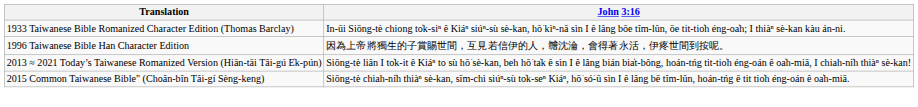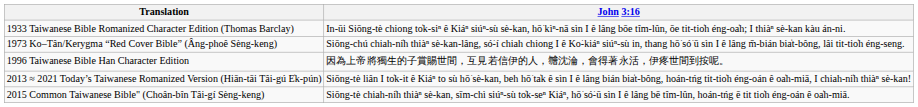+ row: 1973 Ko–Tân/Kerygma “Red Cover Bible” (Âng-phoê Sèng-keng) | Siōng-chú chiah-ni̍h thiàⁿ sè-kan-lâng, só͘-í chiah chiong I ê Ko͘-kiáⁿ siúⁿ-sù in, thang hō͘ só͘ ū sìn I ê lâng m̄-bián bia̍t-bông, lâi tit-tio̍h éng-seng.
